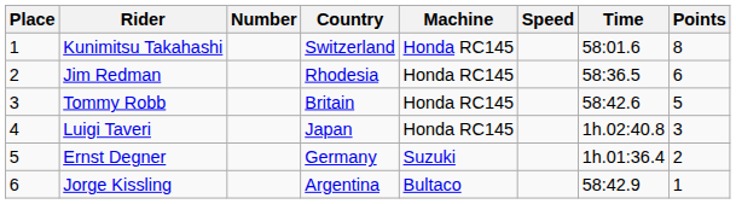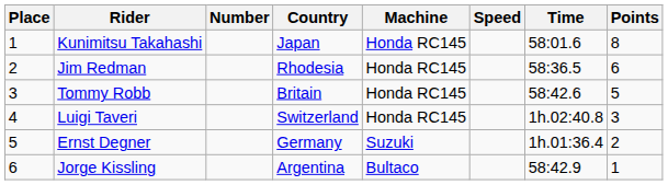Kunimitsu Takahashi | Country: Switzerland -> Japan
Luigi Taveri | Country: Japan -> Switzerland
